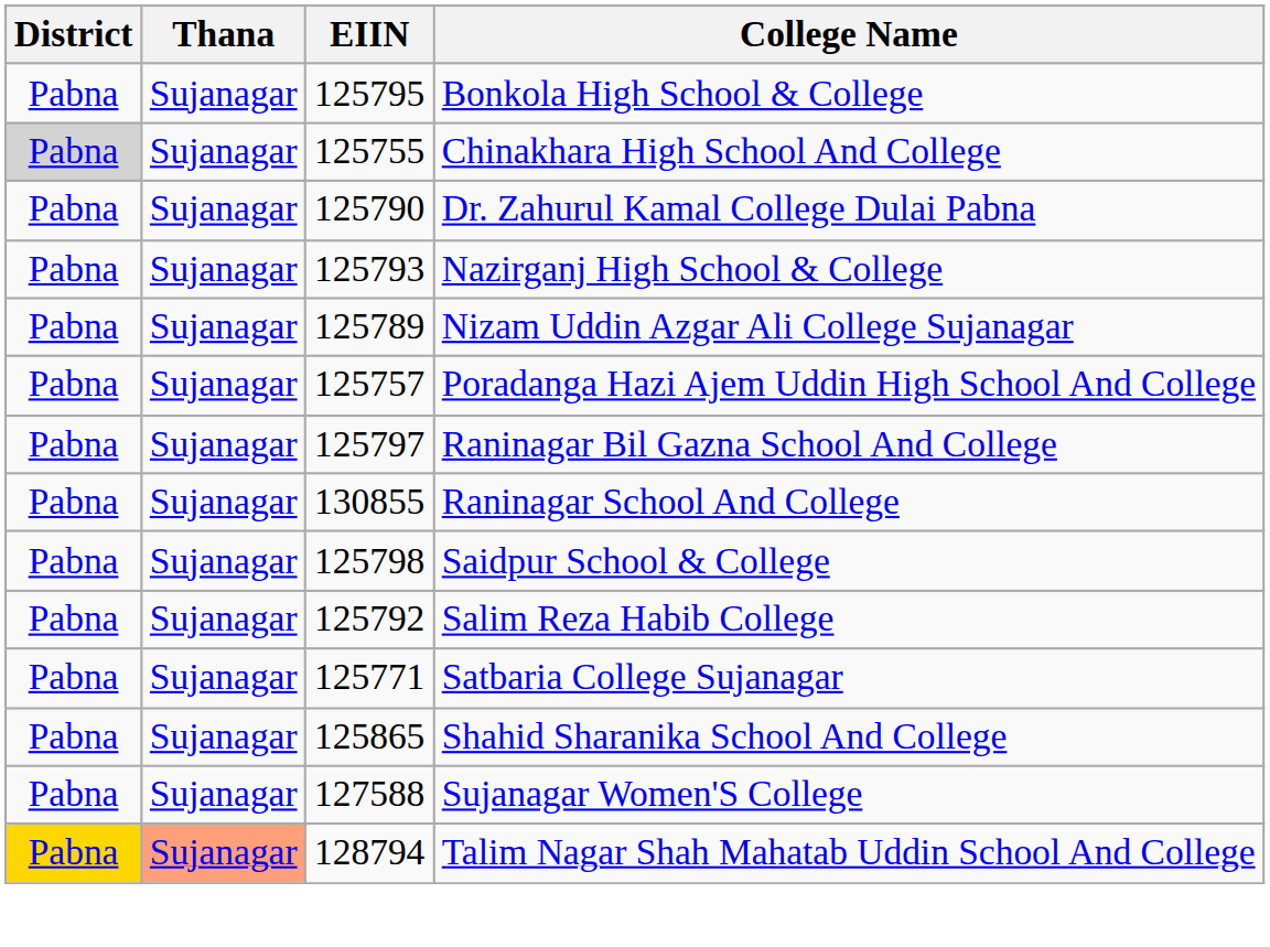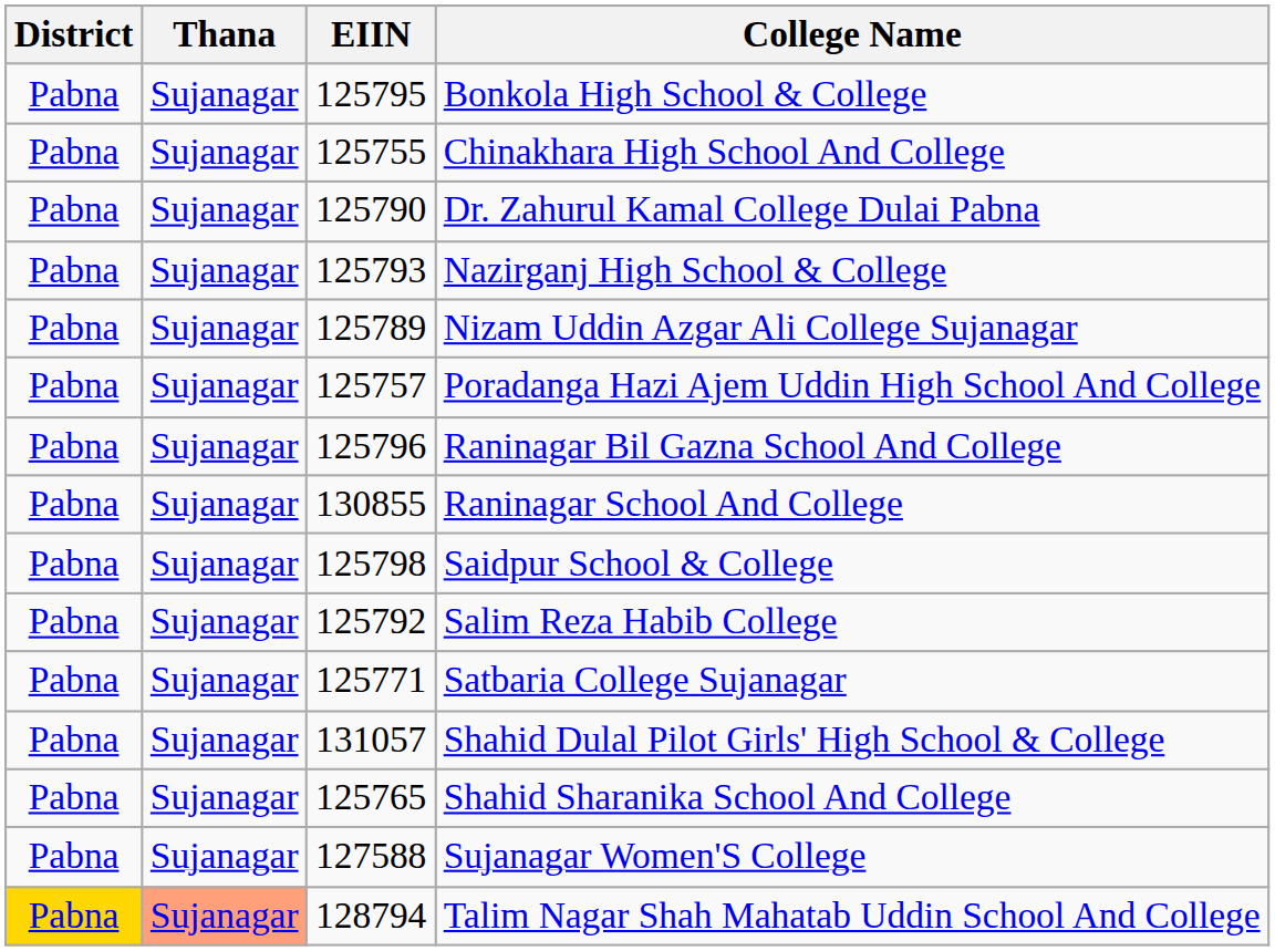Chinakhara High School And College | District: lightgrey background -> no background
Raninagar Bil Gazna School And College | EIIN: 125797 -> 125796
+ row: Pabna | Sujanagar | 131057 | Shahid Dulal Pilot Girls' High School & College
Shahid Sharanika School And College | EIIN: 125865 -> 125765
